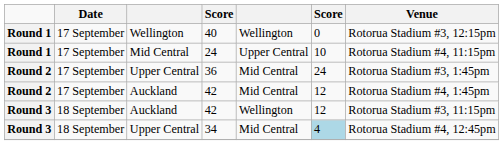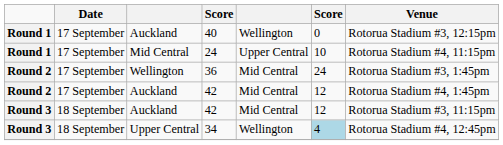40 | column 3: Wellington -> Auckland
36 | column 3: Upper Central -> Wellington
Round 3 / 42 | column 5: Wellington -> Mid Central
34 | column 5: Mid Central -> Wellington
